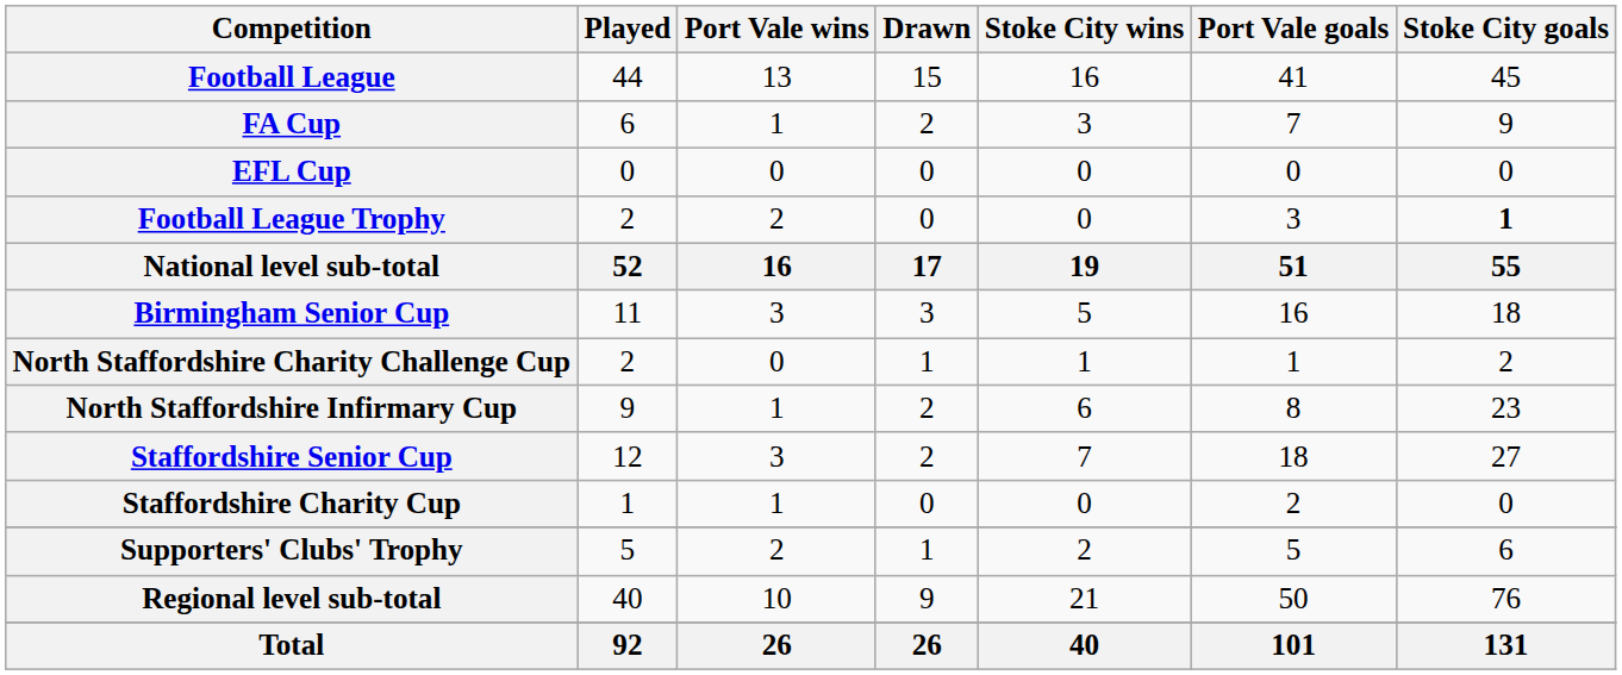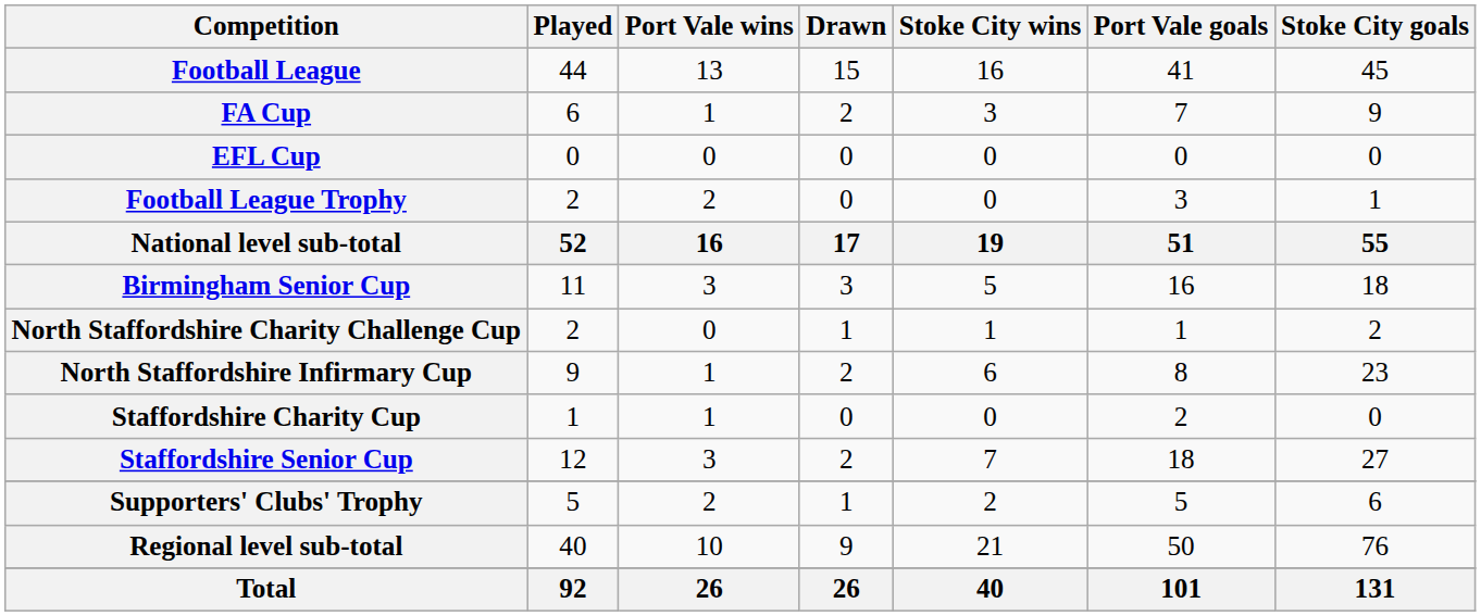Football League Trophy | Stoke City goals: bold -> normal
rows swapped: Staffordshire Charity Cup <-> Staffordshire Senior Cup
